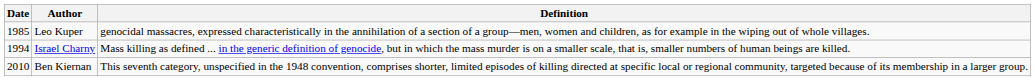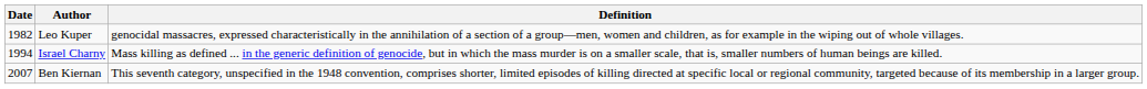Leo Kuper | Date: 1985 -> 1982
Ben Kiernan | Date: 2010 -> 2007
